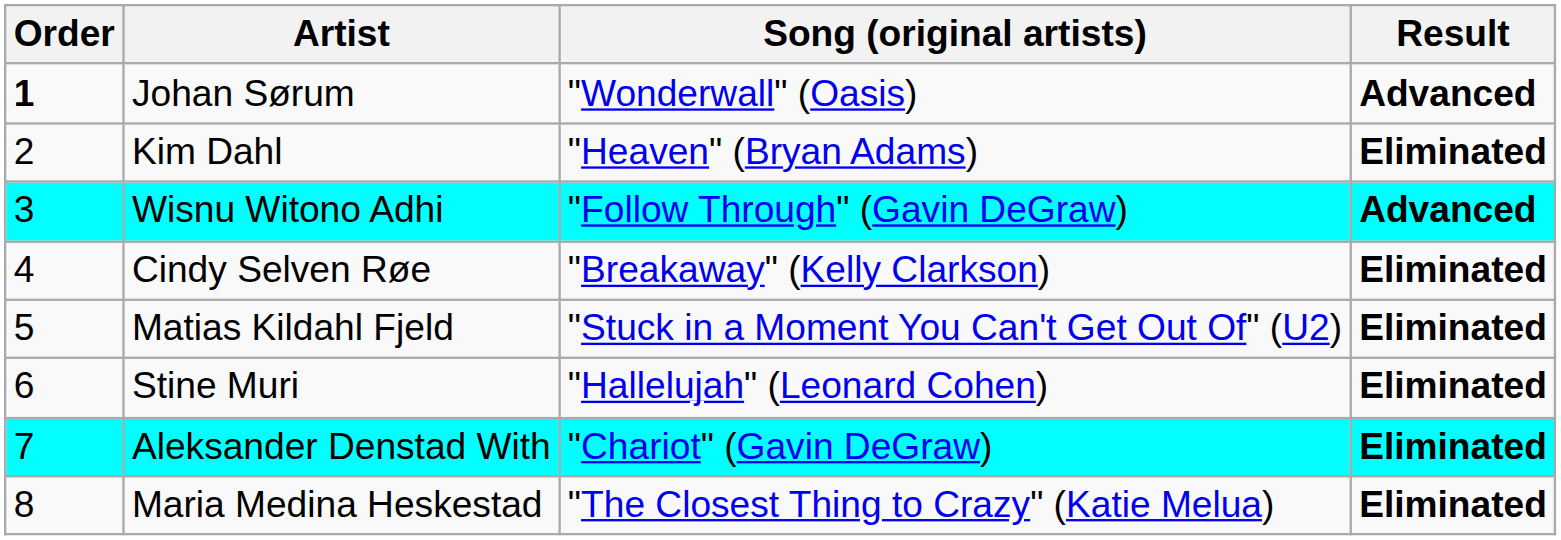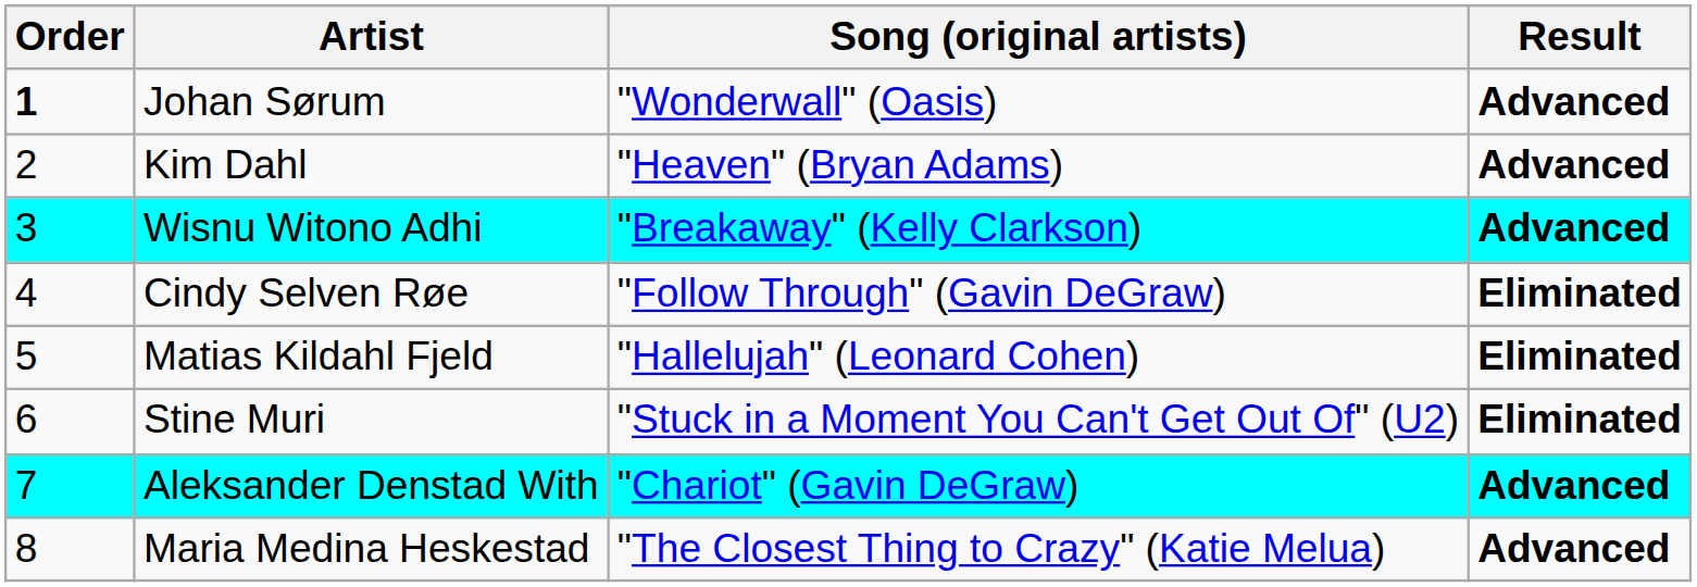Kim Dahl | Result: Eliminated -> Advanced
Wisnu Witono Adhi | Song (original artists): "Follow Through" (Gavin DeGraw) -> "Breakaway" (Kelly Clarkson)
Cindy Selven Røe | Song (original artists): "Breakaway" (Kelly Clarkson) -> "Follow Through" (Gavin DeGraw)
Matias Kildahl Fjeld | Song (original artists): "Stuck in a Moment You Can't Get Out Of" (U2) -> "Hallelujah" (Leonard Cohen)
Stine Muri | Song (original artists): "Hallelujah" (Leonard Cohen) -> "Stuck in a Moment You Can't Get Out Of" (U2)
Aleksander Denstad With | Result: Eliminated -> Advanced
Maria Medina Heskestad | Result: Eliminated -> Advanced
